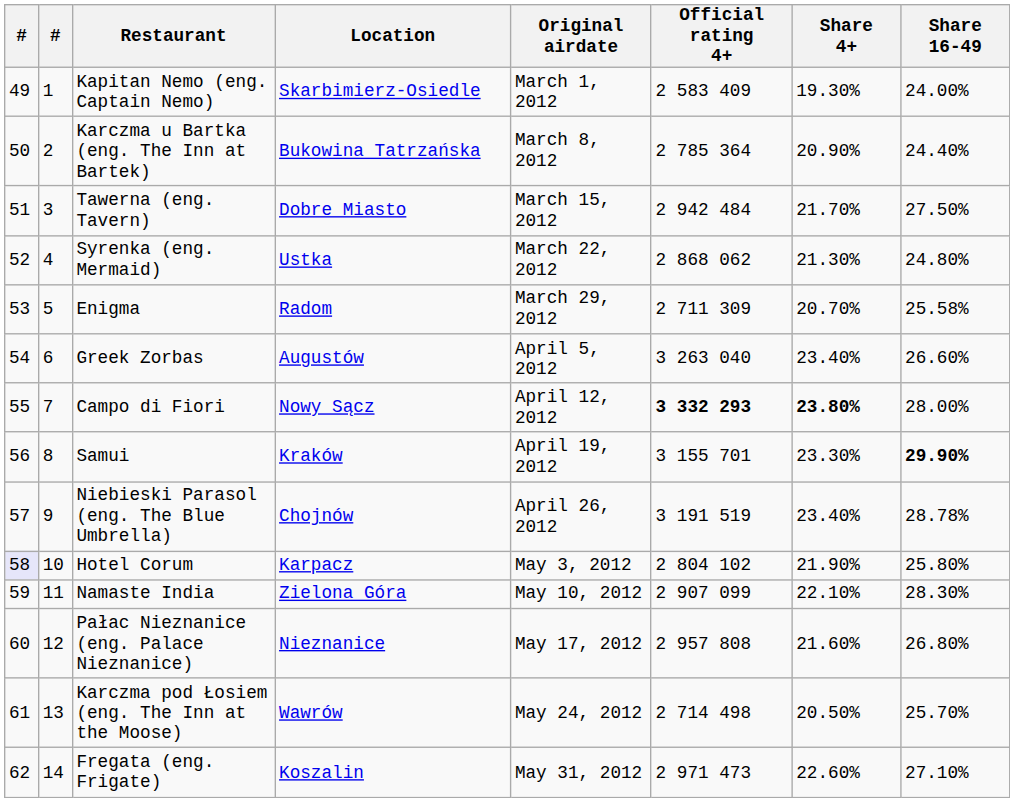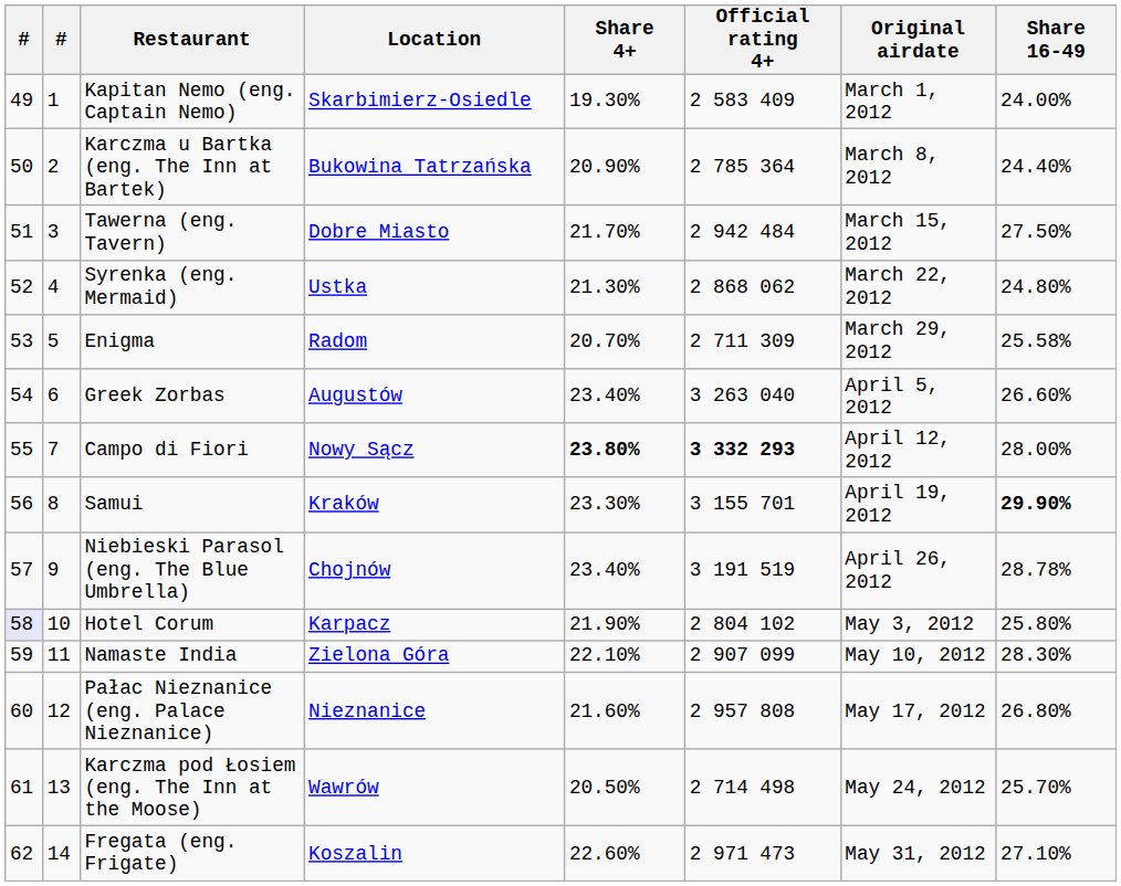columns swapped: Original airdate <-> Share 4+
